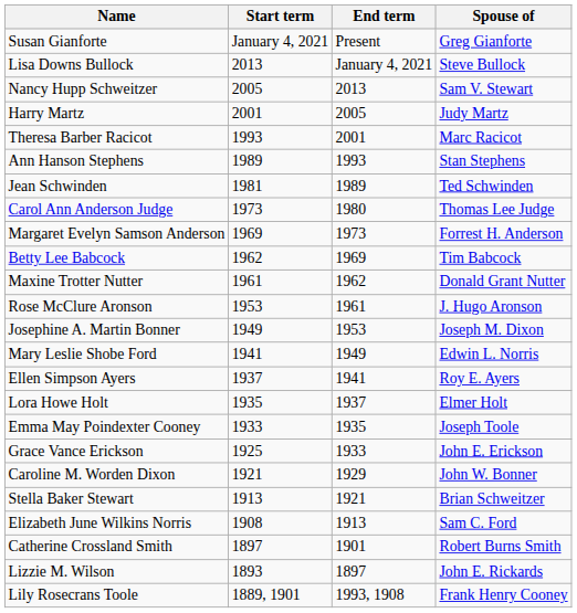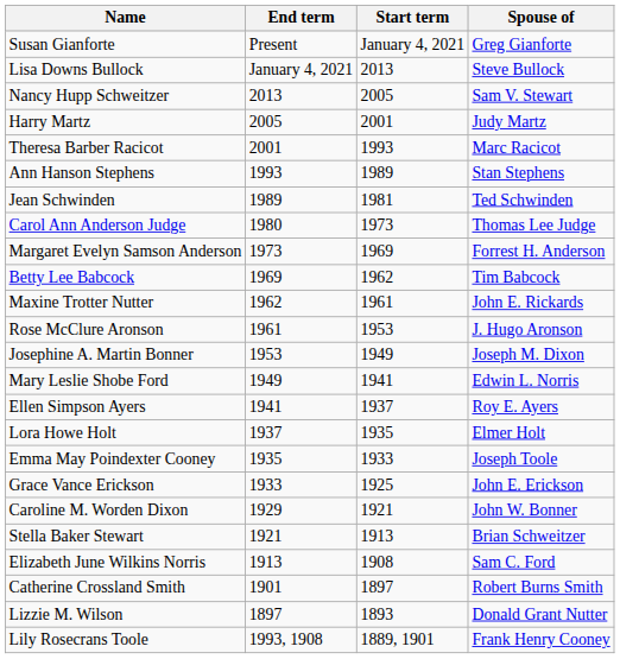columns swapped: Start term <-> End term
Maxine Trotter Nutter | Spouse of: Donald Grant Nutter -> John E. Rickards
Lizzie M. Wilson | Spouse of: John E. Rickards -> Donald Grant Nutter
